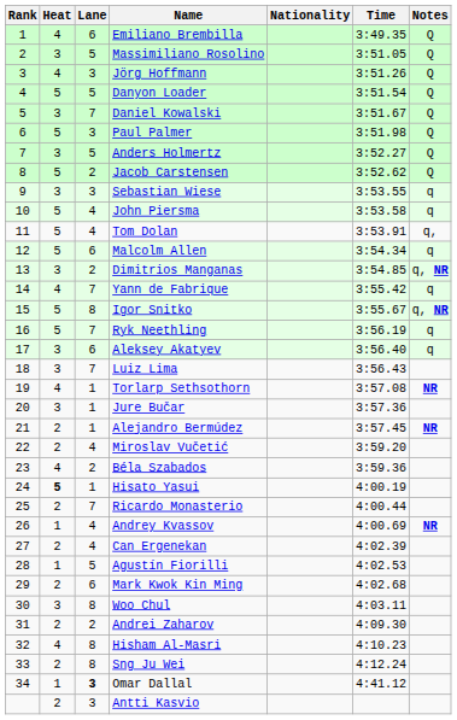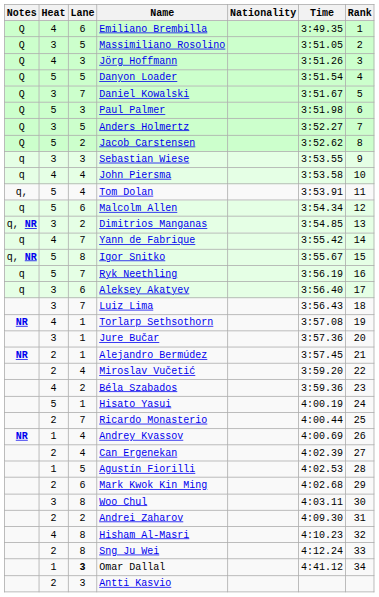columns swapped: Rank <-> Notes
John Piersma | Heat: 5 -> 4
Hisato Yasui | Heat: bold -> normal
